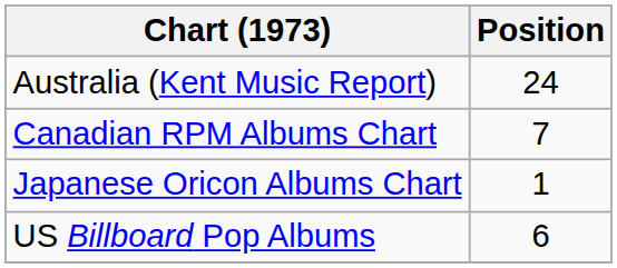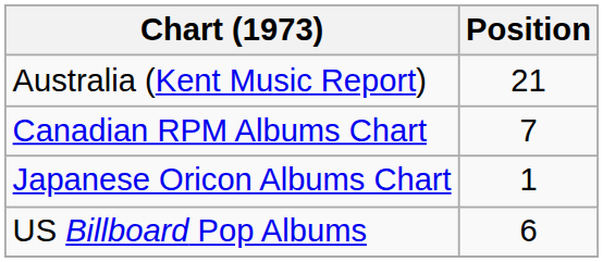Australia (Kent Music Report) | Position: 24 -> 21
